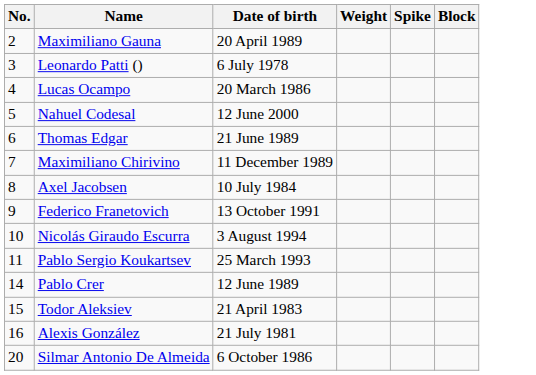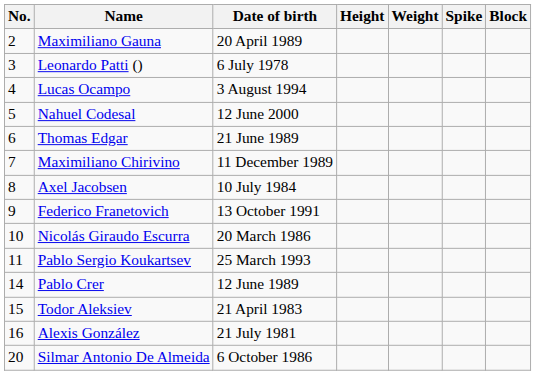+ column: Height
Lucas Ocampo | Date of birth: 20 March 1986 -> 3 August 1994
Nicolás Giraudo Escurra | Date of birth: 3 August 1994 -> 20 March 1986
